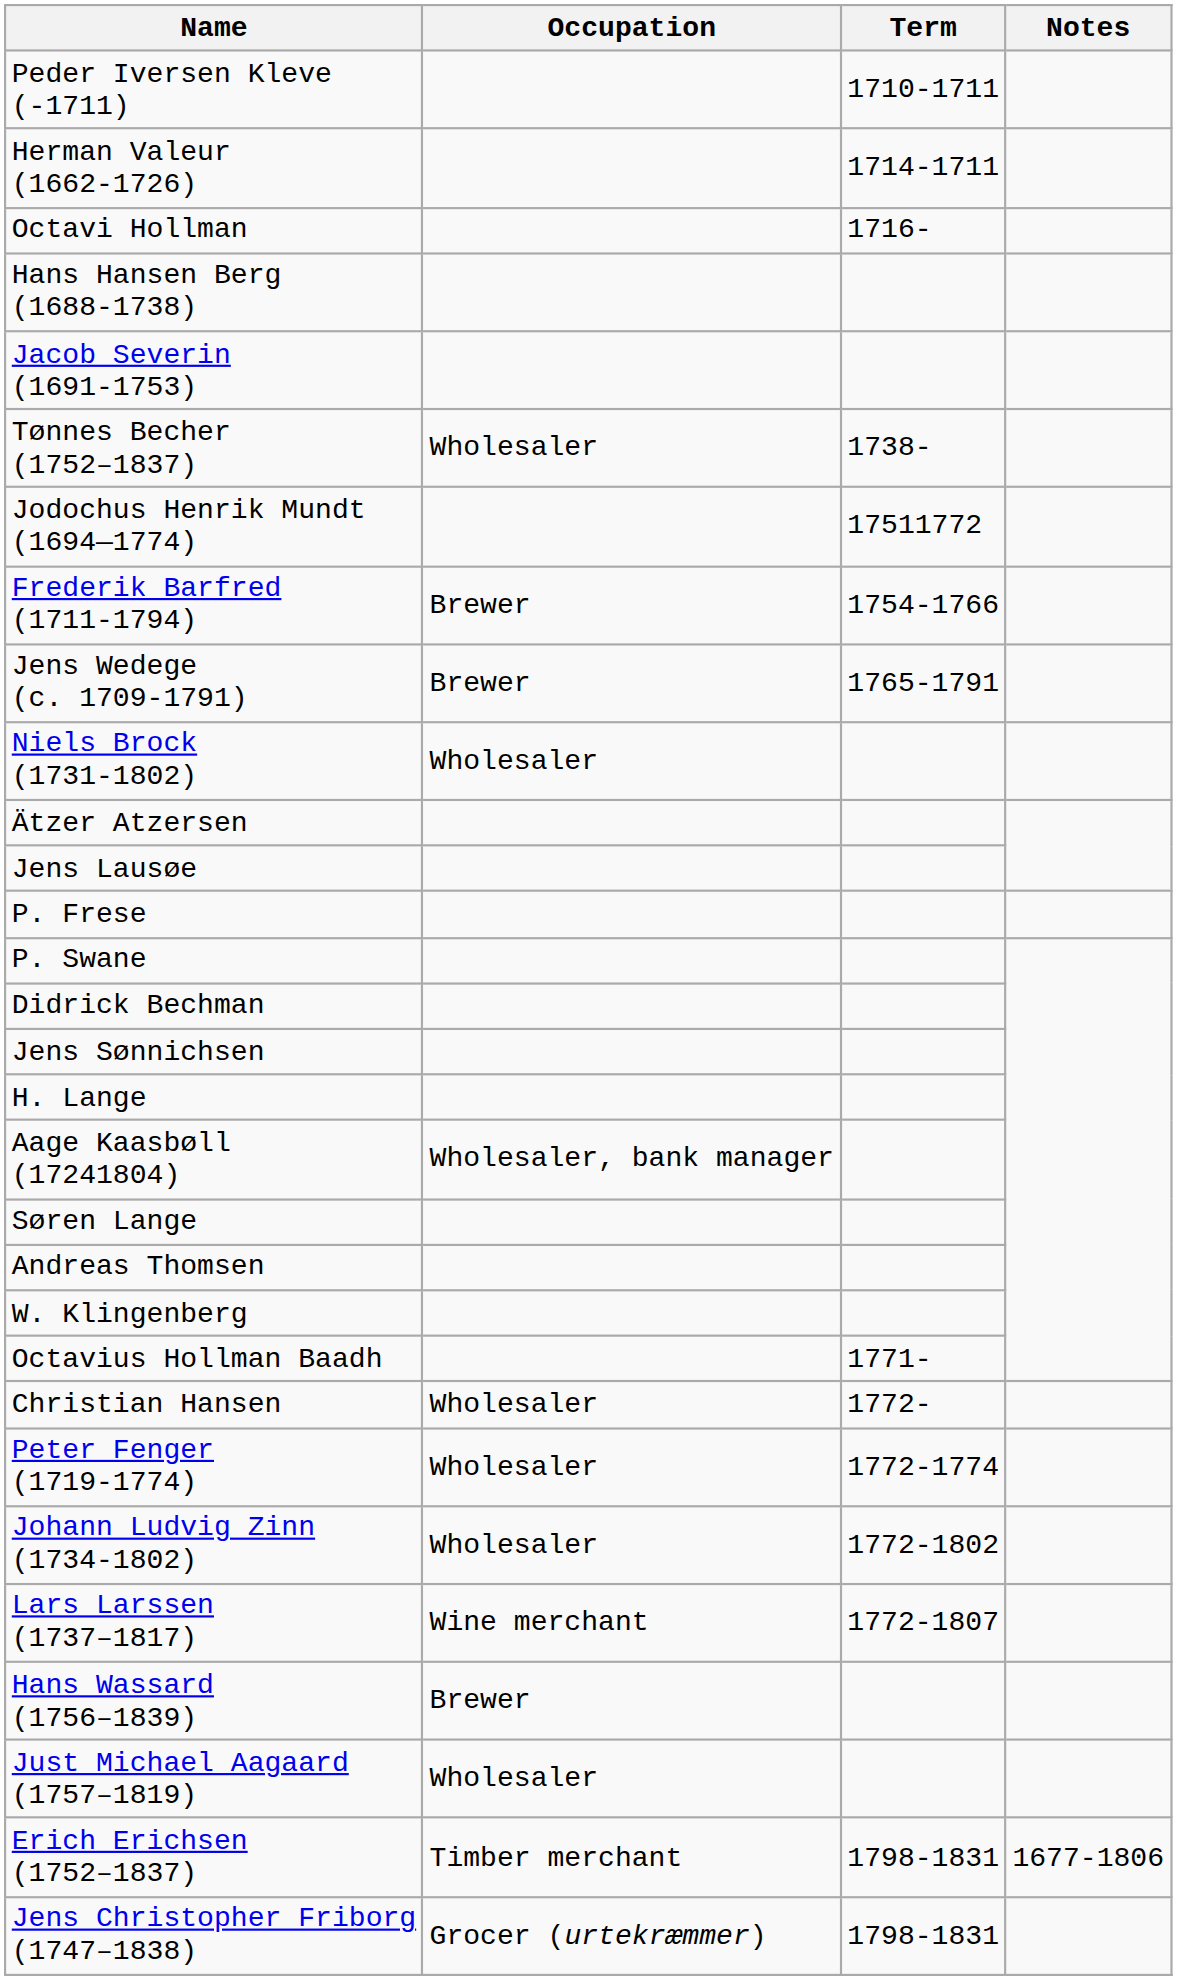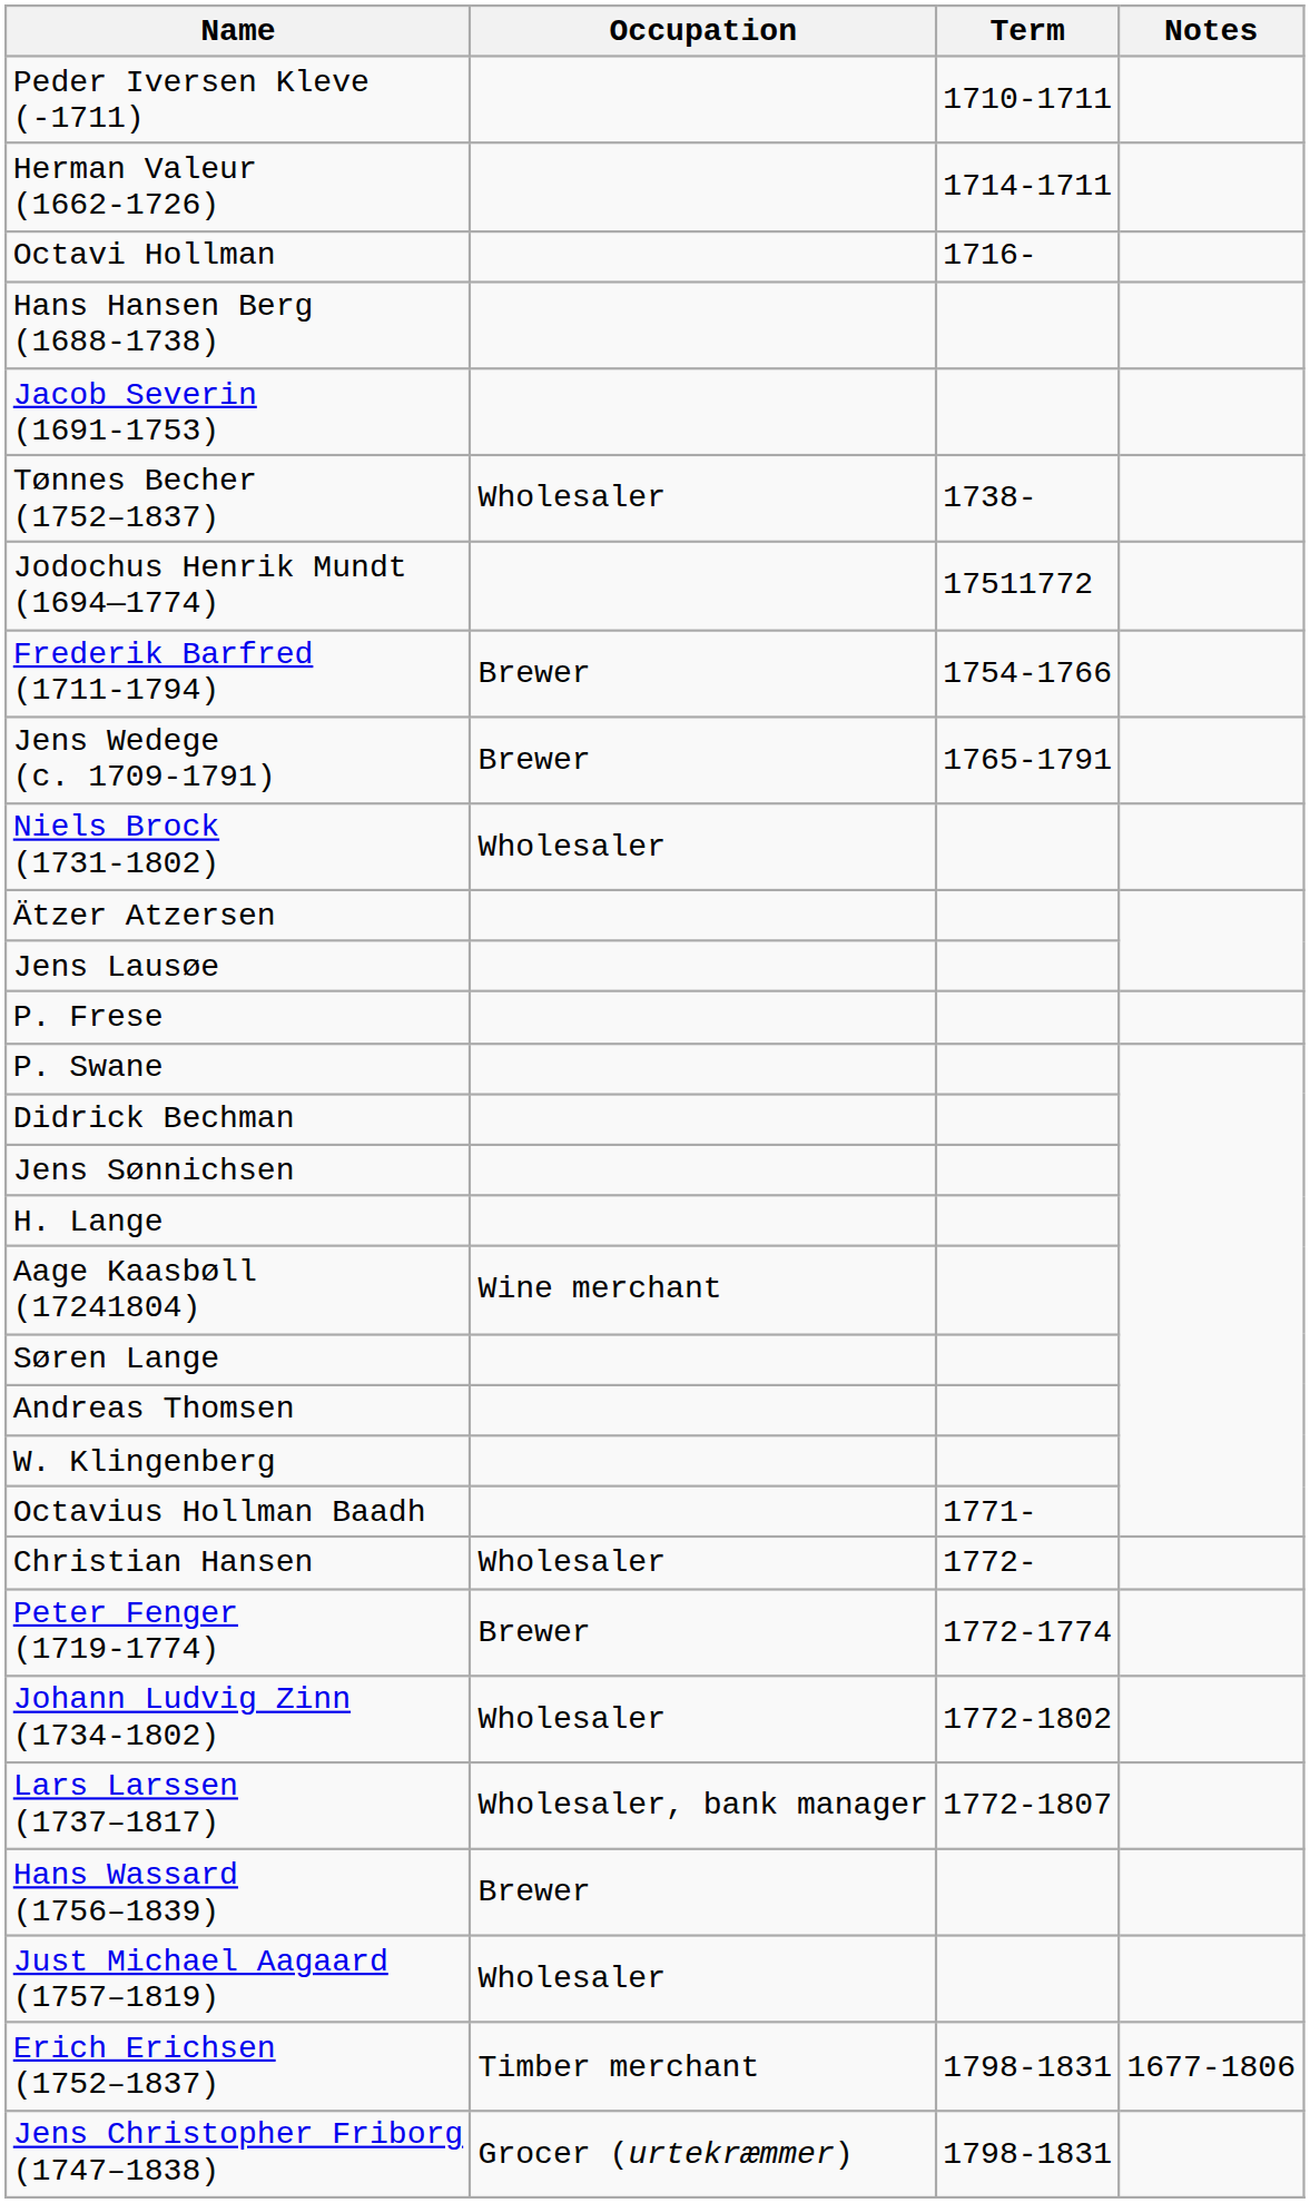Aage Kaasbøll (17241804) | Occupation: Wholesaler, bank manager -> Wine merchant
Peter Fenger (1719-1774) | Occupation: Wholesaler -> Brewer
Lars Larssen (1737–1817) | Occupation: Wine merchant -> Wholesaler, bank manager
